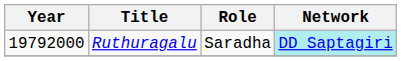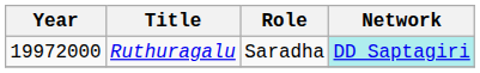Ruthuragalu | Year: 19792000 -> 19972000
